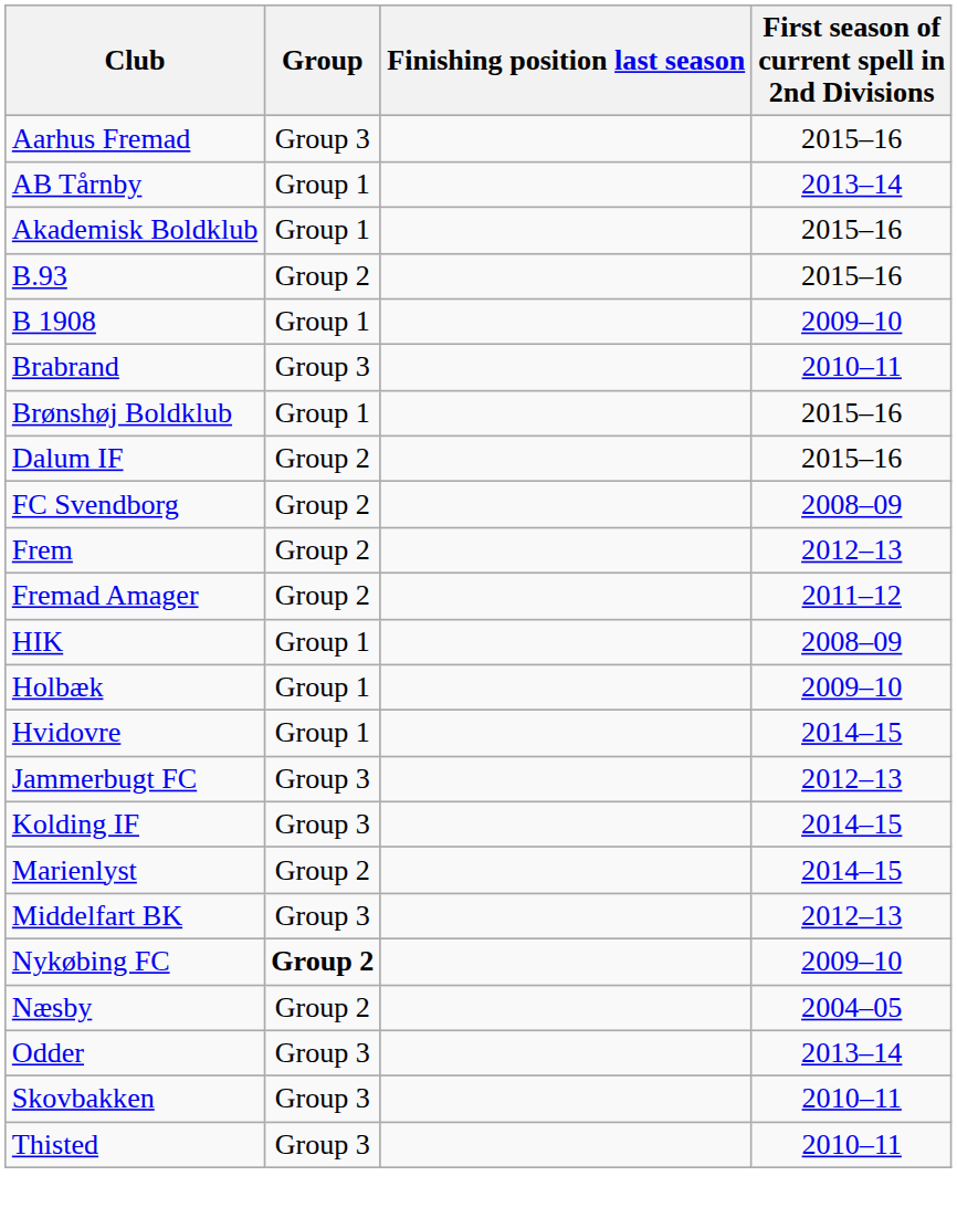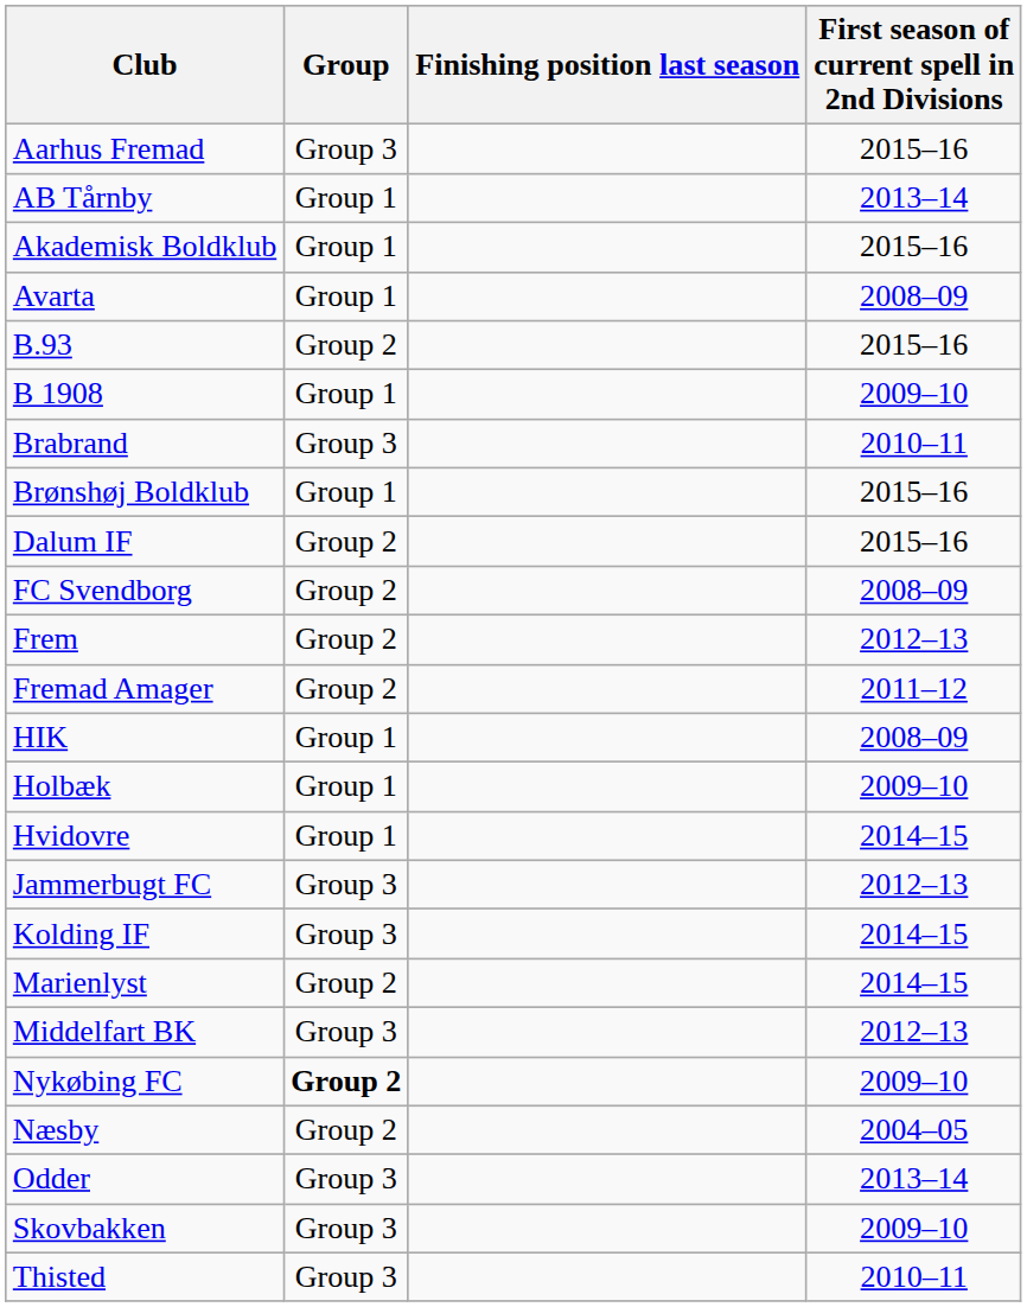+ row: Avarta | Group 1 | 2008–09
Skovbakken | First season of current spell in 2nd Divisions: 2010–11 -> 2009–10
